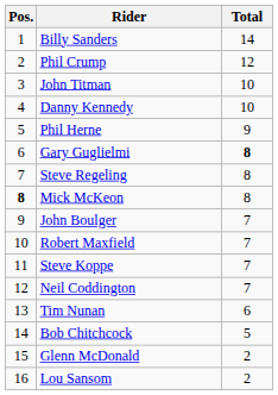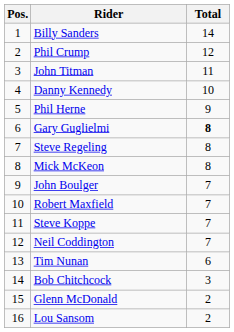John Titman | Total: 10 -> 11
Mick McKeon | Pos.: bold -> normal
Bob Chitchcock | Total: 5 -> 3
